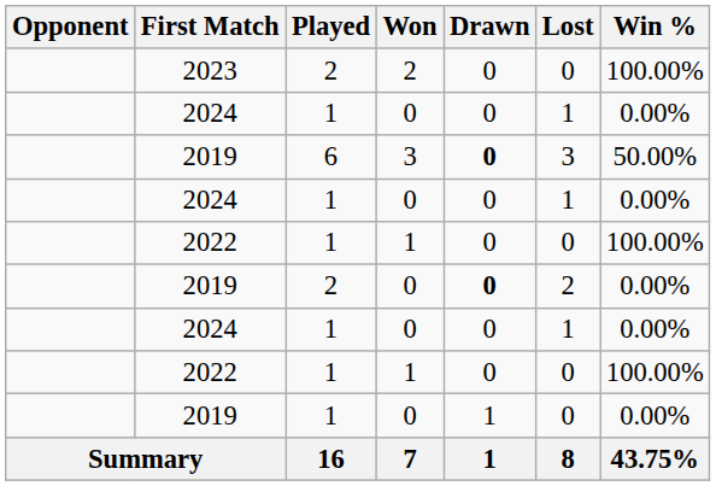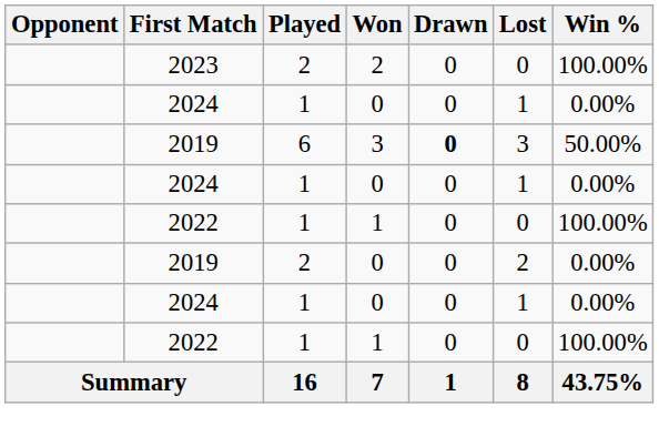2019 / 2 | Drawn: bold -> normal
- row: 2019 | 1 | 0 | 1 | 0 | 0.00%
